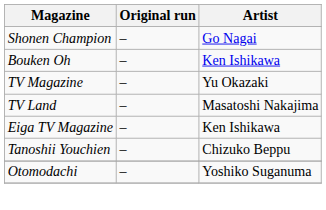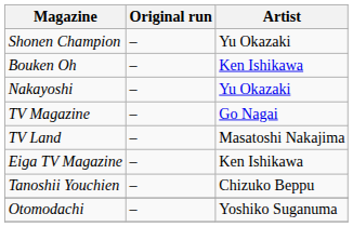Shonen Champion | Artist: Go Nagai -> Yu Okazaki
+ row: Nakayoshi | – | Yu Okazaki
TV Magazine | Artist: Yu Okazaki -> Go Nagai
